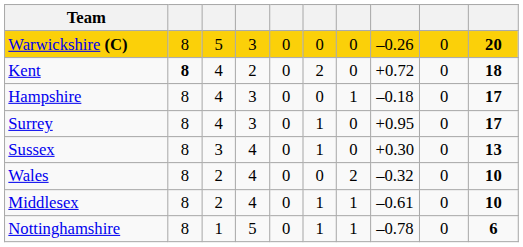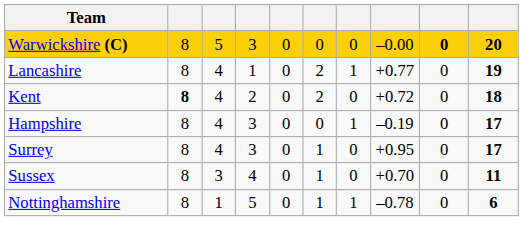Warwickshire (C) | column 8: –0.26 -> –0.00
Warwickshire (C) | column 9: normal -> bold
+ row: Lancashire | 8 | 4 | 1 | 0 | 2 | 1 | +0.77 | 0 | 19
Hampshire | column 8: –0.18 -> –0.19
Sussex | column 8: +0.30 -> +0.70
Sussex | column 10: 13 -> 11
- row: Wales | 8 | 2 | 4 | 0 | 0 | 2 | –0.32 | 0 | 10
- row: Middlesex | 8 | 2 | 4 | 0 | 1 | 1 | –0.61 | 0 | 10
